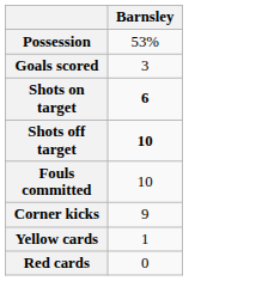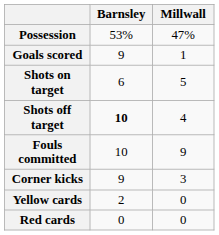+ column: Millwall | 47% | 1 | 5 | 4 | 9 | 3 | 0 | 0
Goals scored | Barnsley: 3 -> 9
Shots on target | Barnsley: bold -> normal
Yellow cards | Barnsley: 1 -> 2
